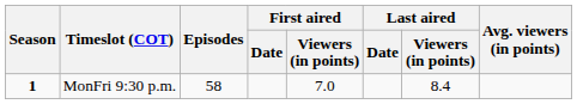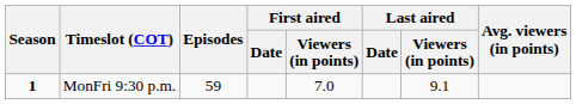MonFri 9:30 p.m. | Episodes: 58 -> 59
MonFri 9:30 p.m. | Last aired / Viewers (in points): 8.4 -> 9.1
